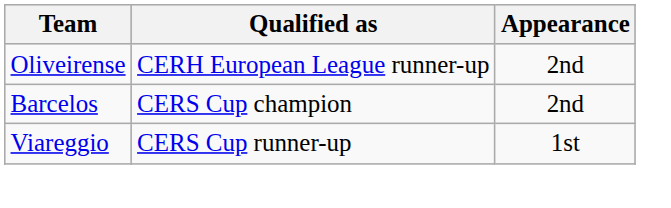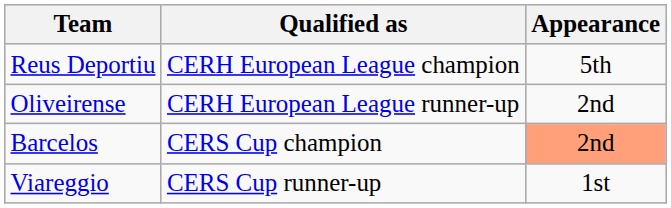+ row: Reus Deportiu | CERH European League champion | 5th
Barcelos | Appearance: no background -> lightsalmon background
